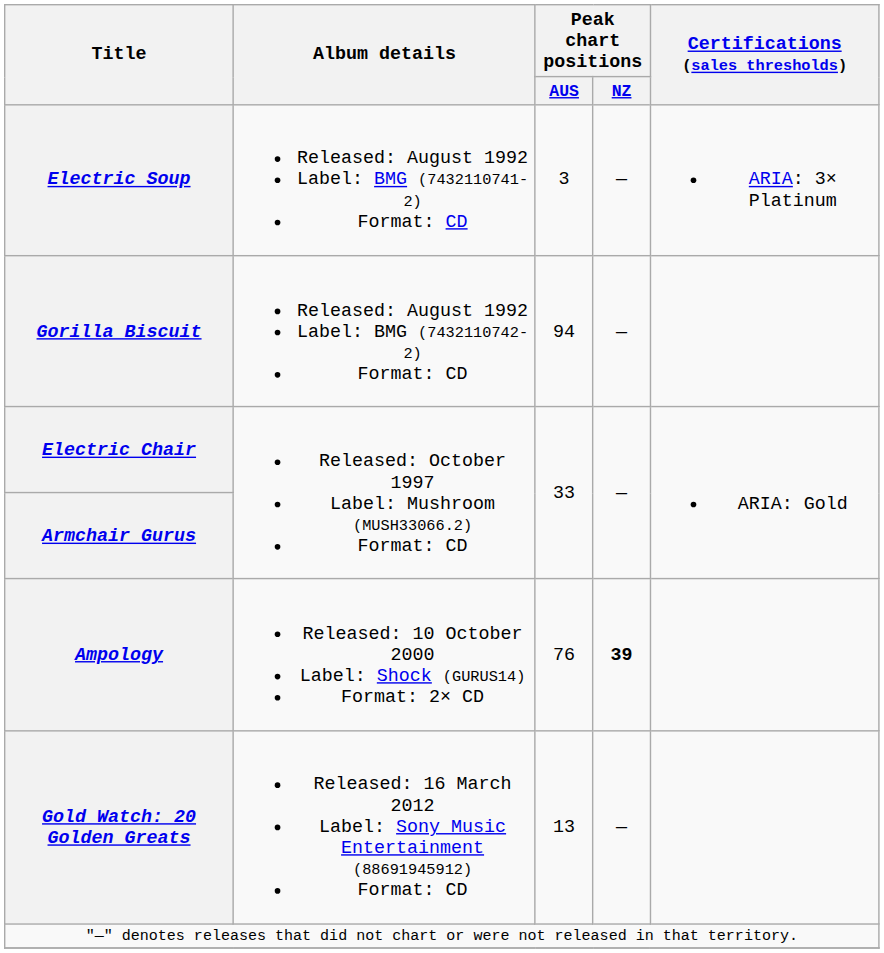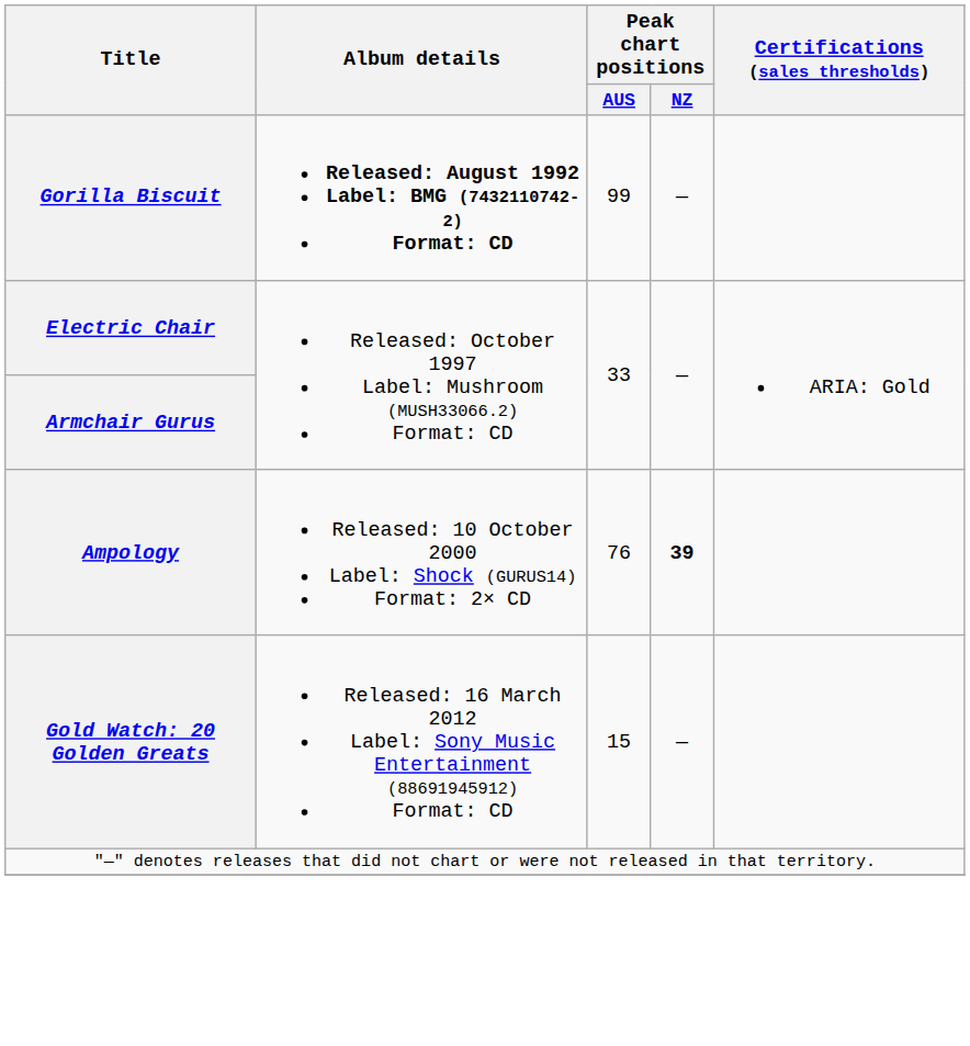- row: Electric Soup | Released: August 1992 Label: BMG (7432110741-2) Format: CD | 3 | — | ARIA: 3× Platinum
Gorilla Biscuit | Album details: normal -> bold
Gorilla Biscuit | Peak chart positions / AUS: 94 -> 99
Gold Watch: 20 Golden Greats | Peak chart positions / AUS: 13 -> 15
